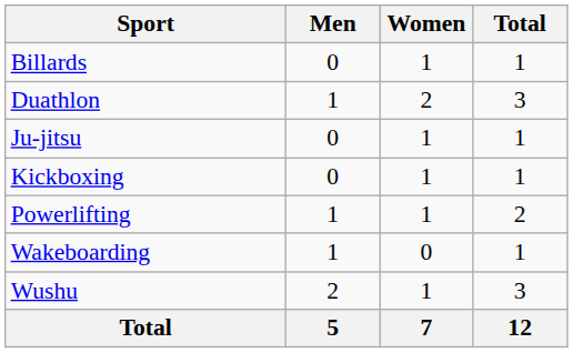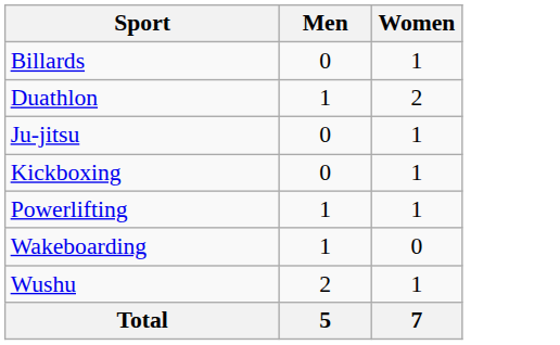- column: Total | 1 | 3 | 1 | 1 | 2 | 1 | 3 | 12
